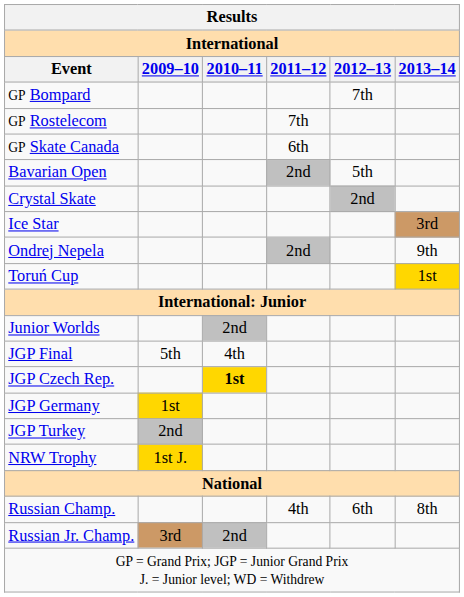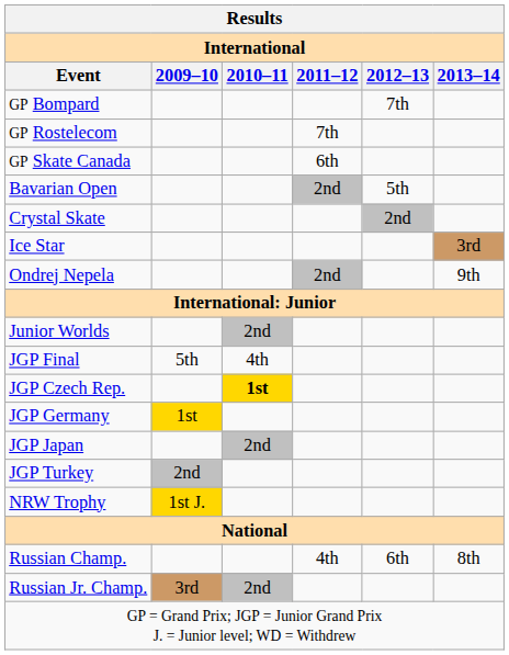- row: Toruń Cup | 1st
+ row: JGP Japan | 2nd
